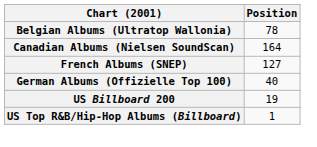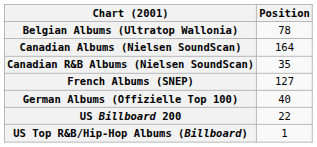+ row: Canadian R&B Albums (Nielsen SoundScan) | 35
US Billboard 200 | Position: 19 -> 22
